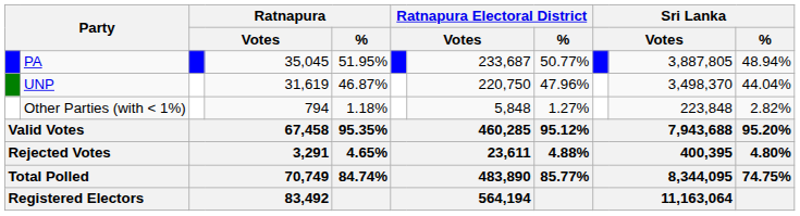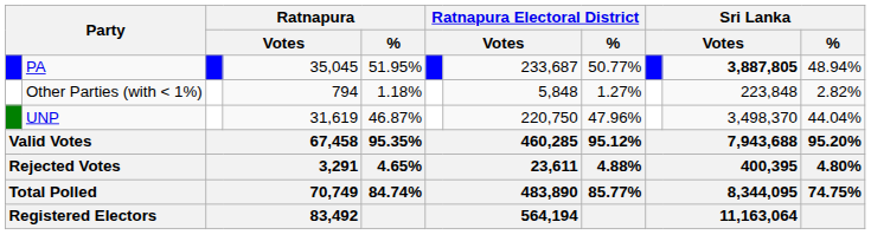PA | column 10: normal -> bold
rows swapped: UNP <-> Other Parties (with < 1%)
